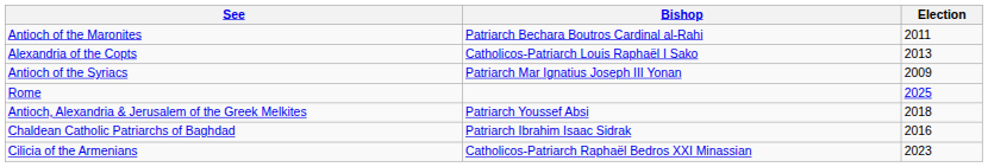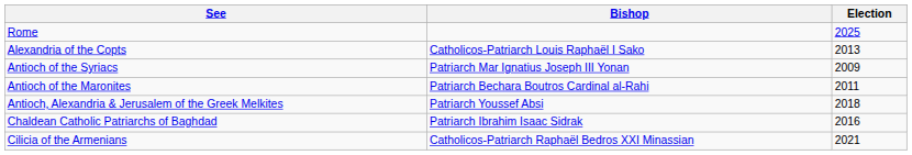rows swapped: Rome <-> Antioch of the Maronites
Cilicia of the Armenians | Election: 2023 -> 2021
